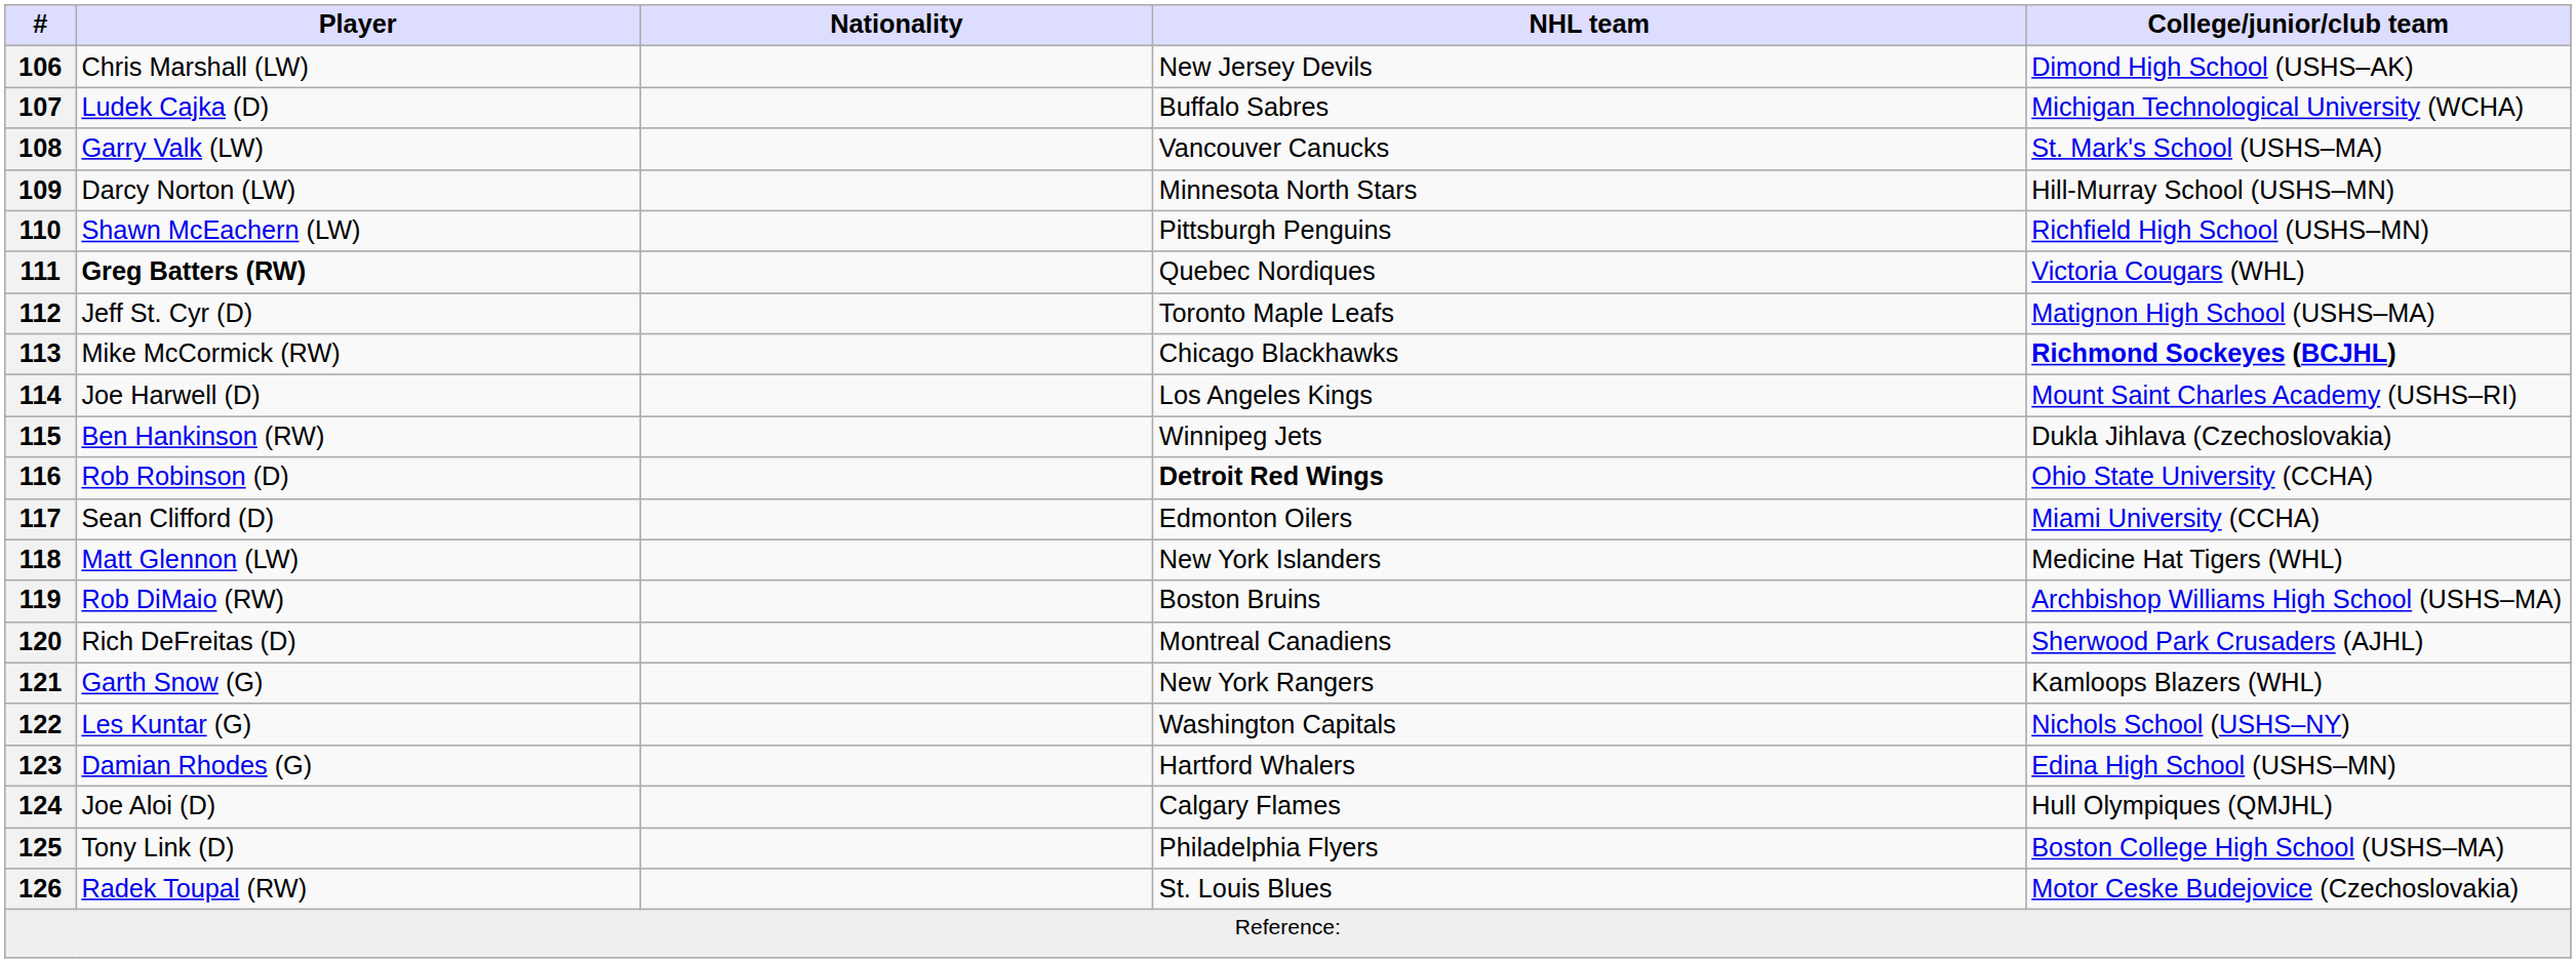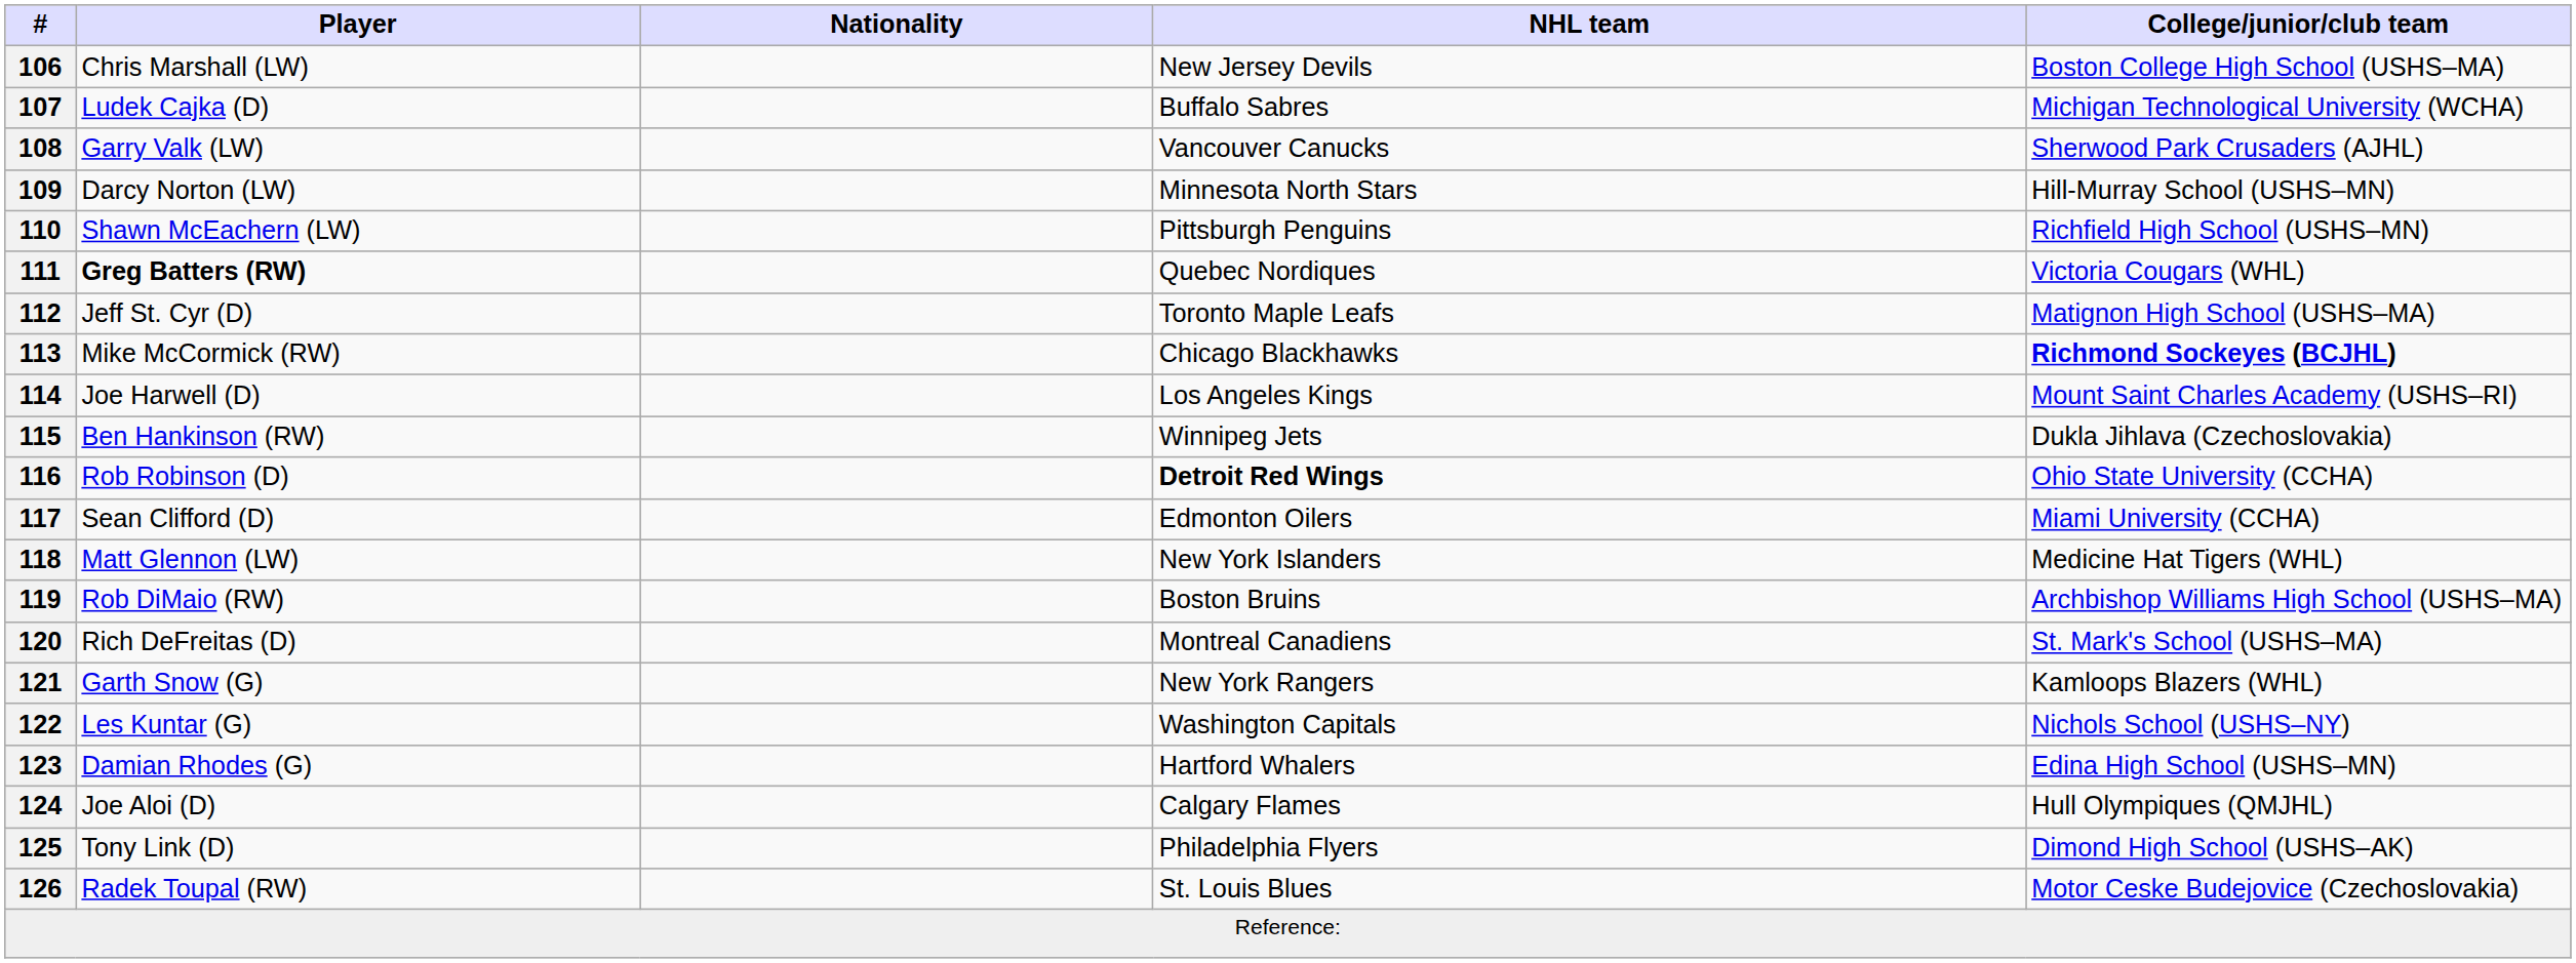106 | College/junior/club team: Dimond High School (USHS–AK) -> Boston College High School (USHS–MA)
108 | College/junior/club team: St. Mark's School (USHS–MA) -> Sherwood Park Crusaders (AJHL)
120 | College/junior/club team: Sherwood Park Crusaders (AJHL) -> St. Mark's School (USHS–MA)
125 | College/junior/club team: Boston College High School (USHS–MA) -> Dimond High School (USHS–AK)
